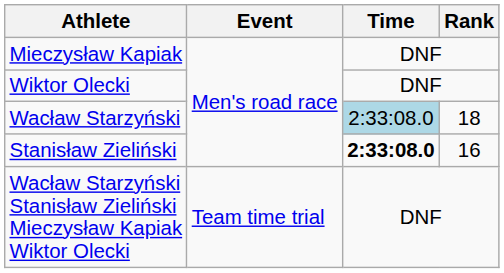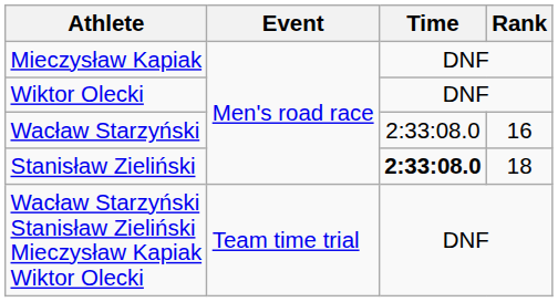Wacław Starzyński | Time: lightblue background -> no background
Wacław Starzyński | Rank: 18 -> 16
Stanisław Zieliński | Rank: 16 -> 18
